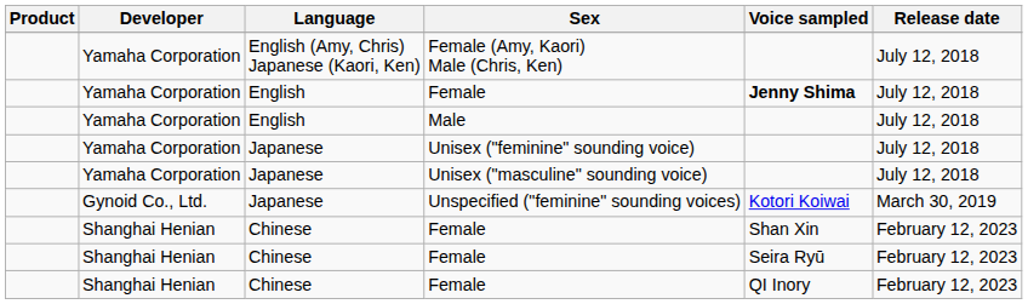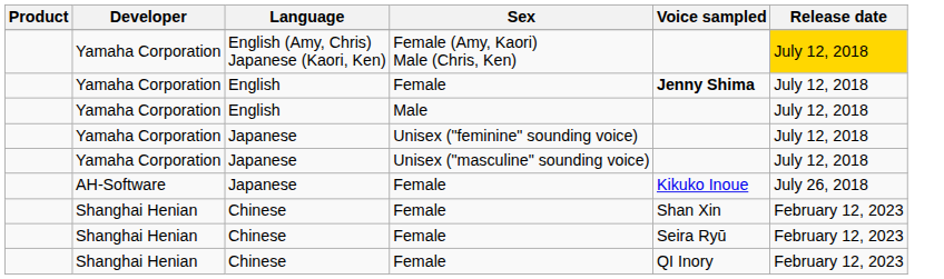Female (Amy, Kaori) Male (Chris, Ken) | Release date: no background -> gold background
+ row: AH-Software | Japanese | Female | Kikuko Inoue | July 26, 2018
- row: Gynoid Co., Ltd. | Japanese | Unspecified ("feminine" sounding voices) | Kotori Koiwai | March 30, 2019
